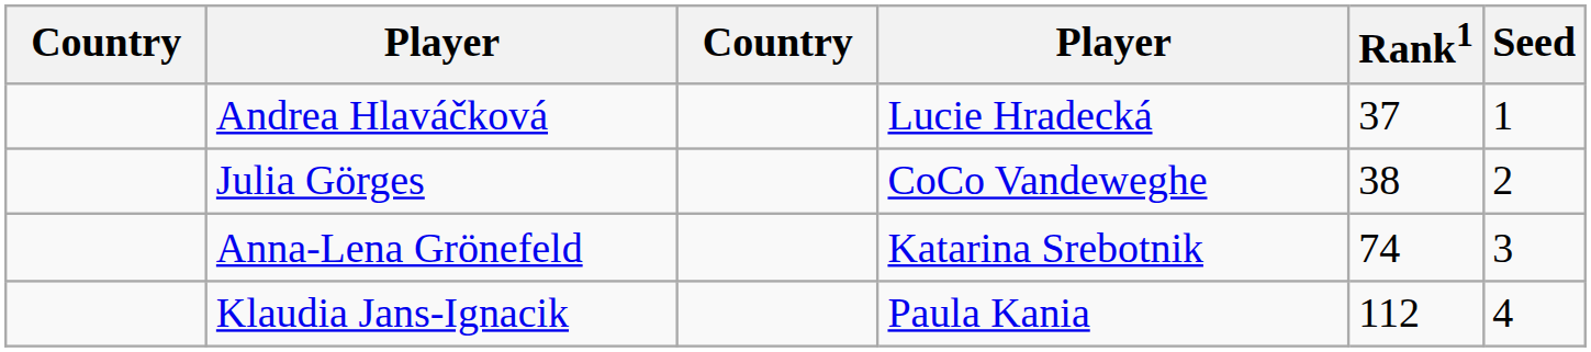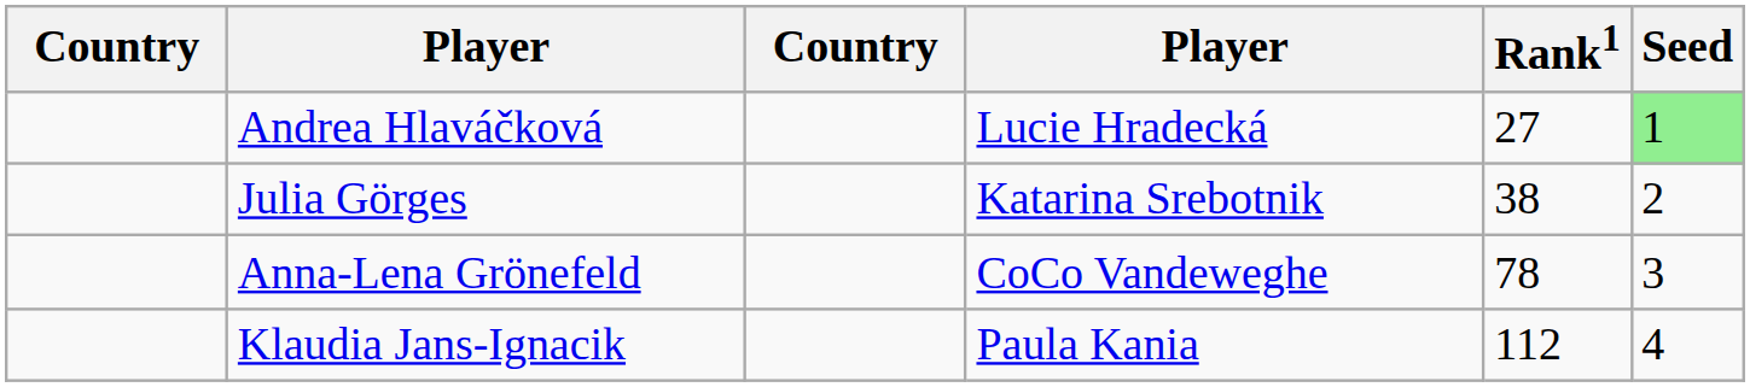Andrea Hlaváčková | Rank1: 37 -> 27
Andrea Hlaváčková | Seed: no background -> lightgreen background
Julia Görges | column 4: CoCo Vandeweghe -> Katarina Srebotnik
Anna-Lena Grönefeld | column 4: Katarina Srebotnik -> CoCo Vandeweghe
Anna-Lena Grönefeld | Rank1: 74 -> 78
